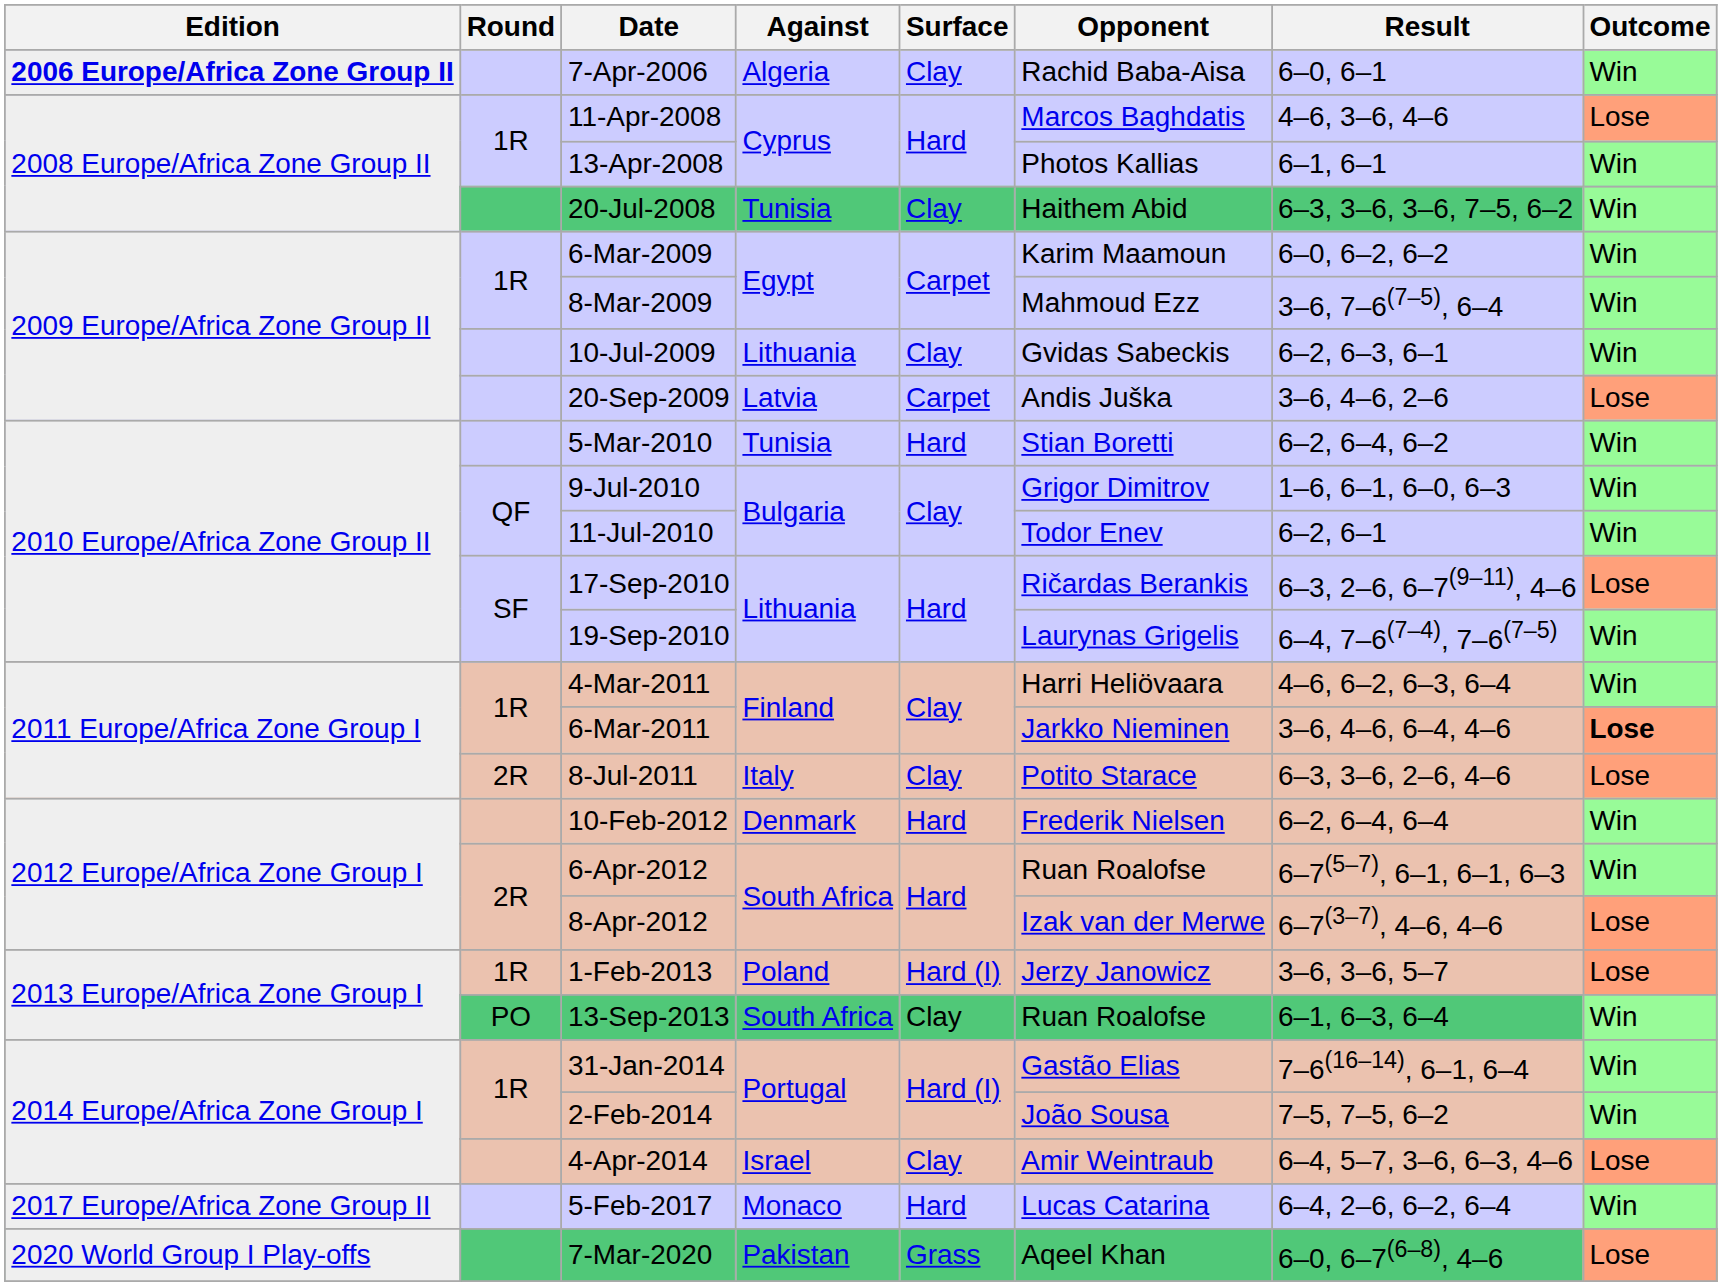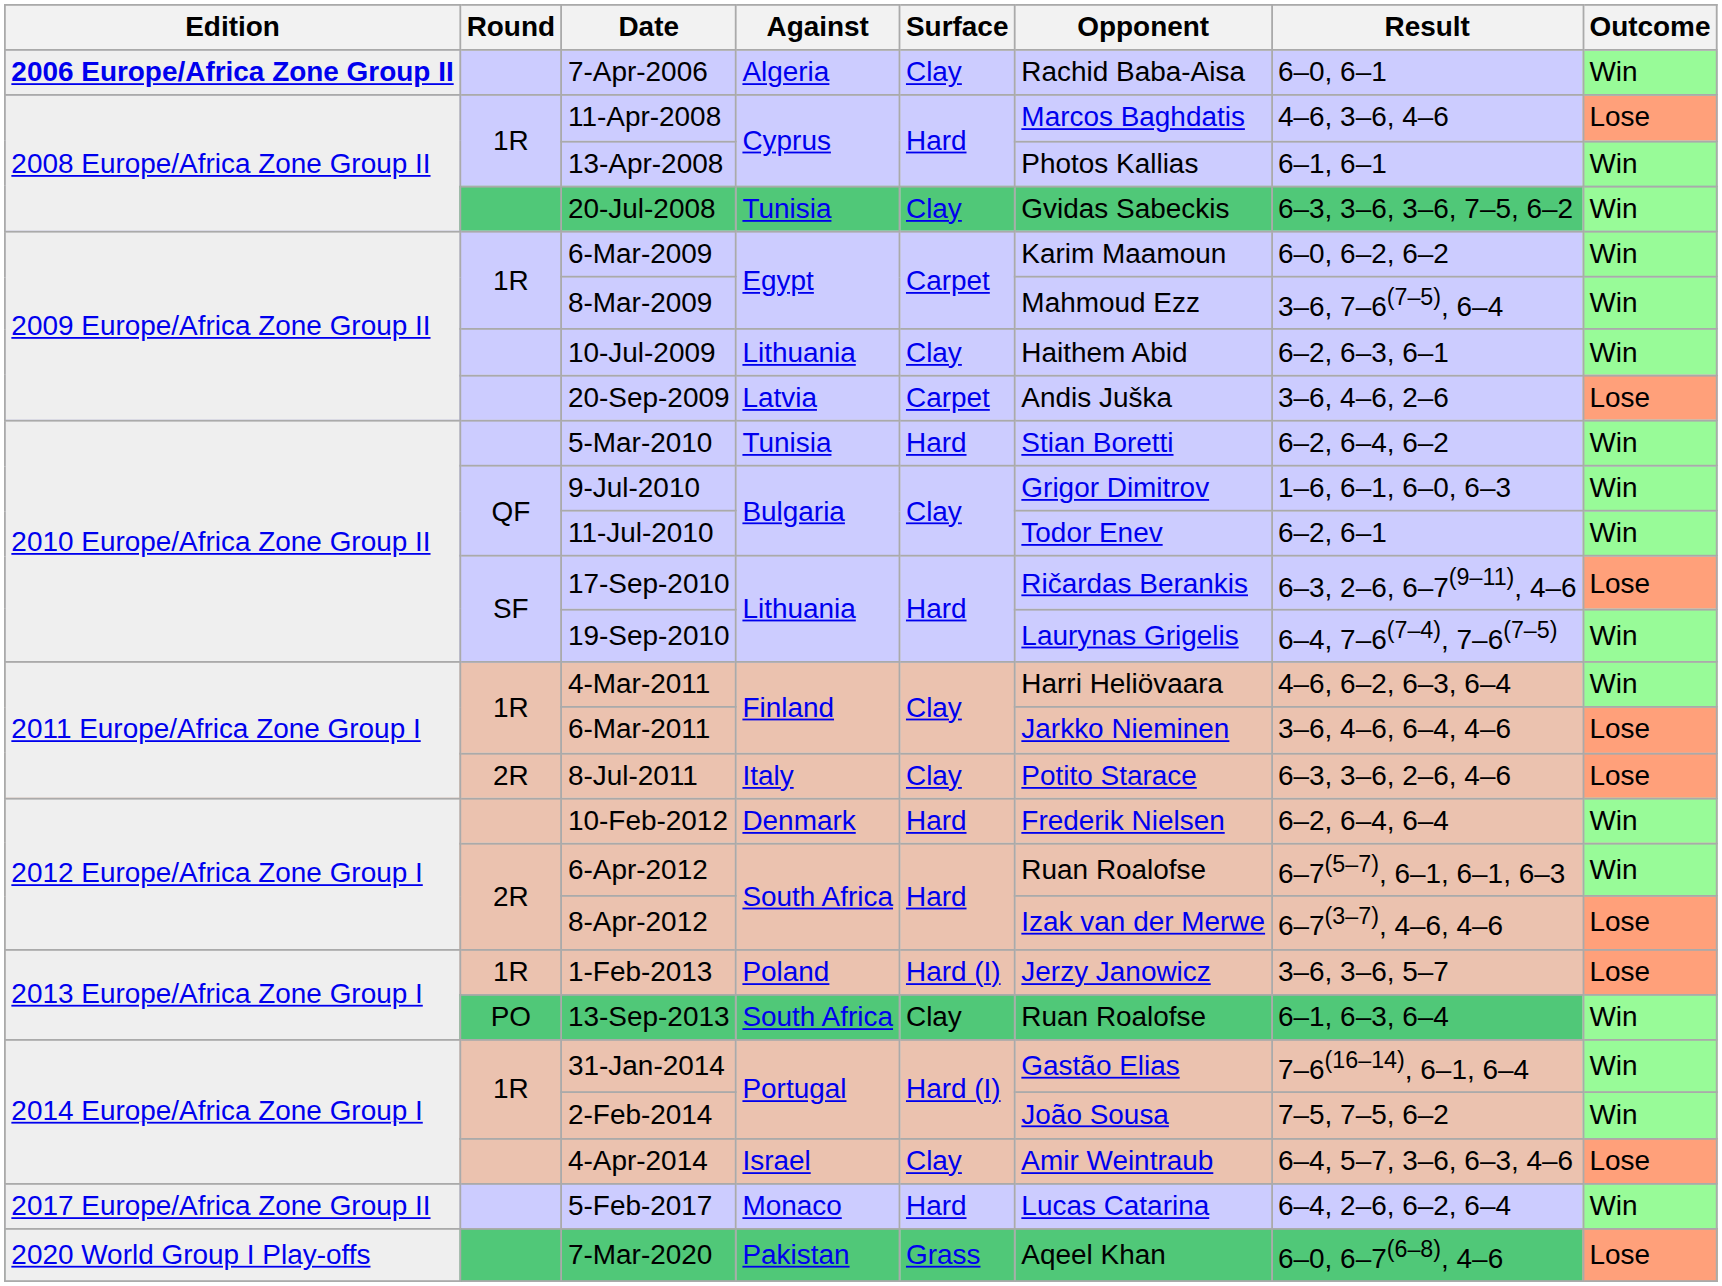20-Jul-2008 | Opponent: Haithem Abid -> Gvidas Sabeckis
10-Jul-2009 | Opponent: Gvidas Sabeckis -> Haithem Abid
6-Mar-2011 | Outcome: bold -> normal
